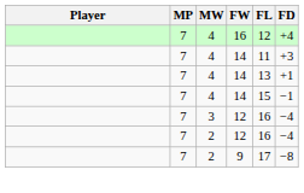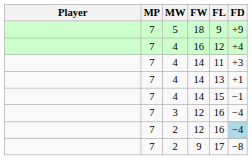+ row: 7 | 5 | 18 | 9 | +9
2 / 12 | FD: no background -> lightblue background
